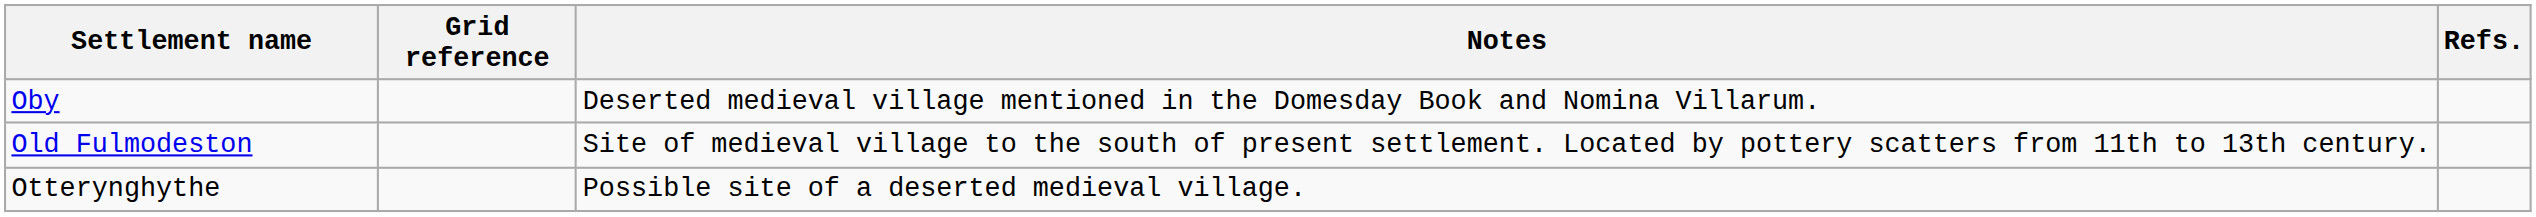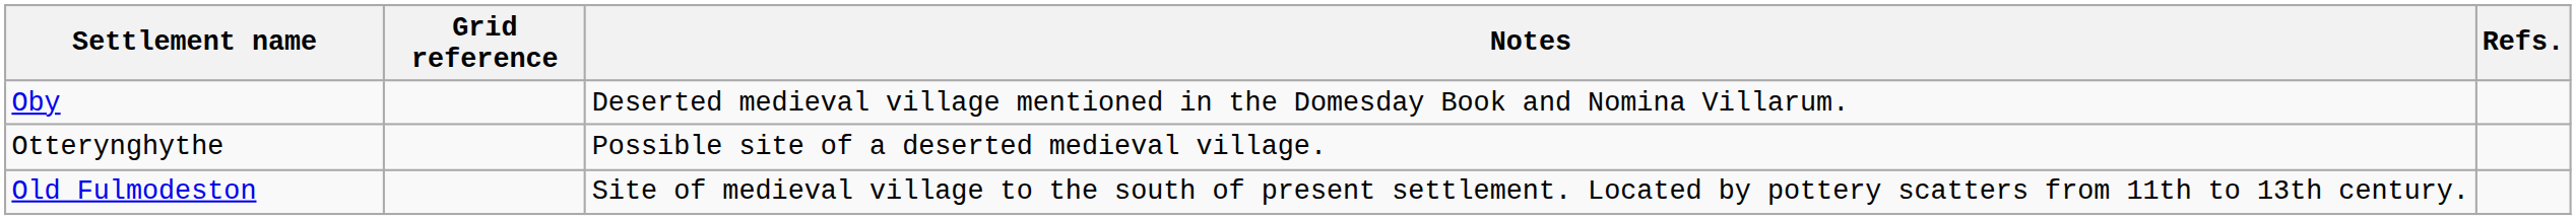rows swapped: Old Fulmodeston <-> Otterynghythe
